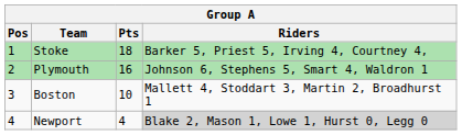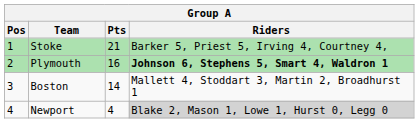Stoke | Pts: 18 -> 21
Plymouth | Riders: normal -> bold
Boston | Pts: 10 -> 14
